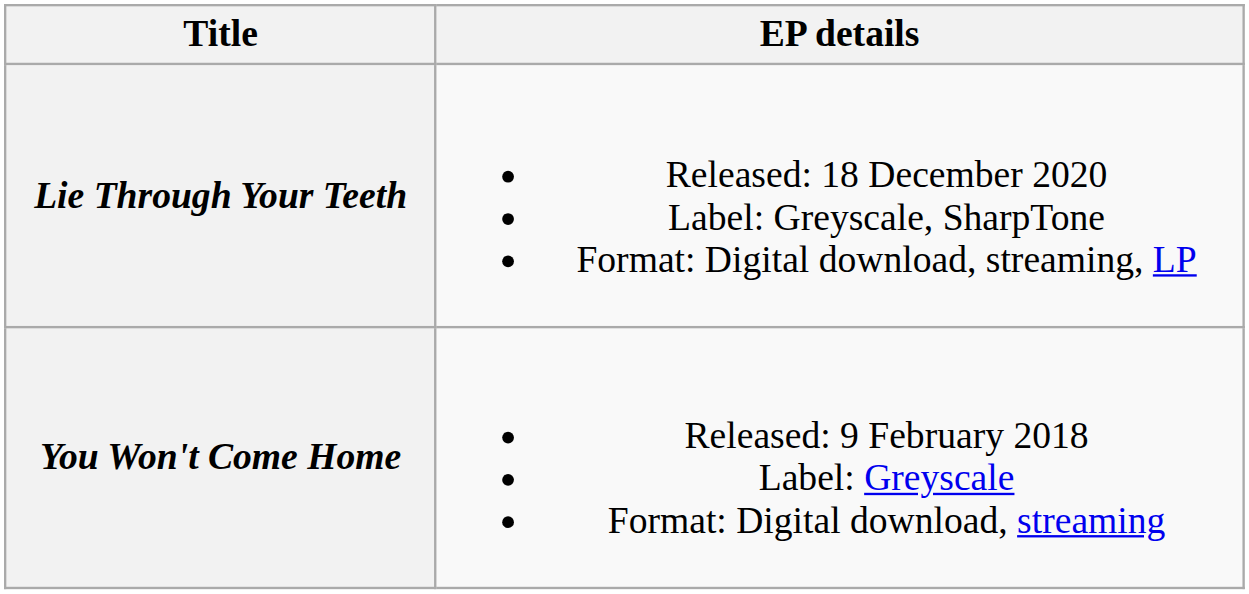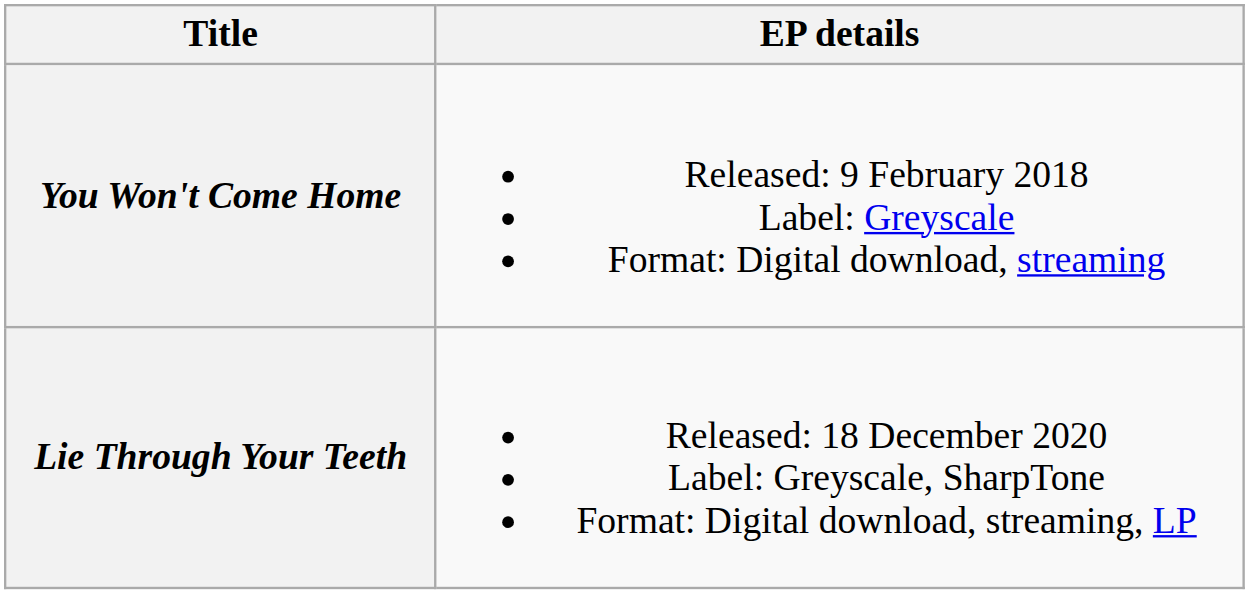rows swapped: You Won't Come Home <-> Lie Through Your Teeth
